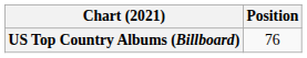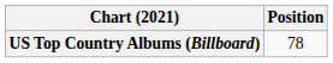US Top Country Albums (Billboard) | Position: 76 -> 78
